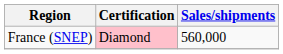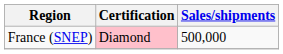France (SNEP) | Sales/shipments: 560,000 -> 500,000
